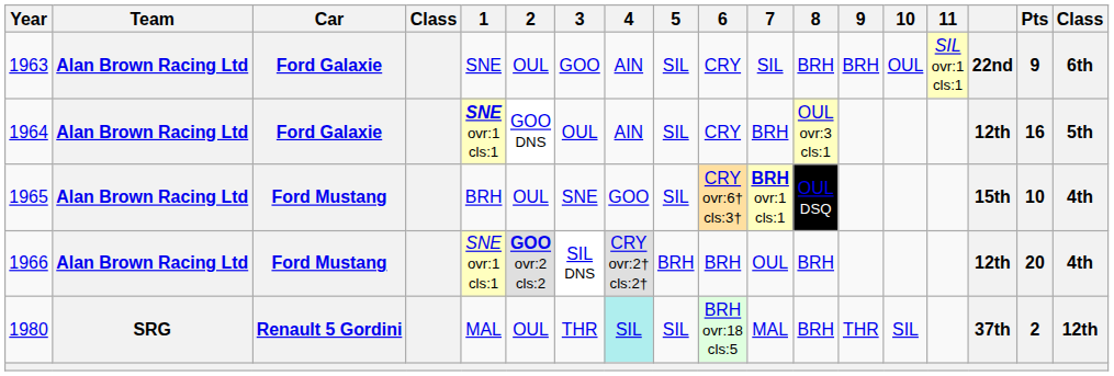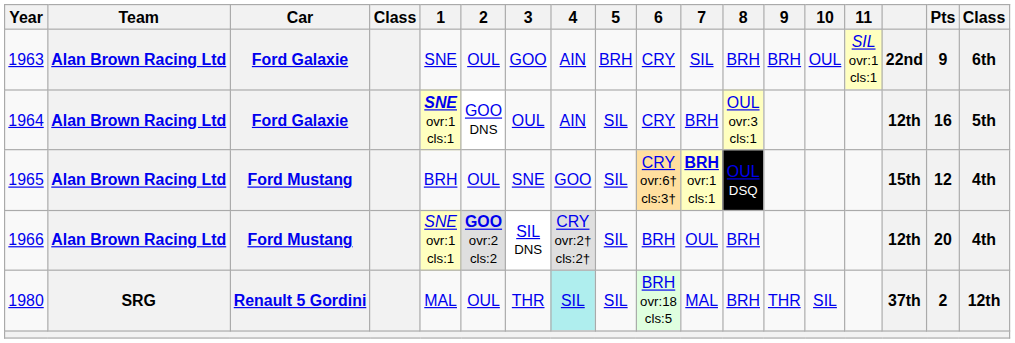1963 | 5: SIL -> BRH
1965 | Pts: 10 -> 12
1966 | 5: BRH -> SIL
